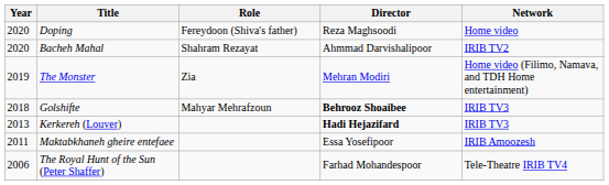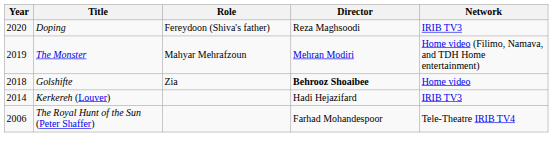Doping | Network: Home video -> IRIB TV3
- row: 2020 | Bacheh Mahal | Shahram Rezayat | Ahmmad Darvishalipoor | IRIB TV2
The Monster | Role: Zia -> Mahyar Mehrafzoun
Golshifte | Role: Mahyar Mehrafzoun -> Zia
Golshifte | Network: IRIB TV3 -> Home video
Kerkereh (Louver) | Year: 2013 -> 2014
Kerkereh (Louver) | Director: bold -> normal
- row: 2011 | Maktabkhaneh gheire entefaee | Essa Yosefipoor | IRIB Amoozesh
